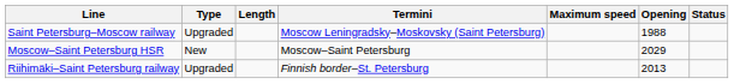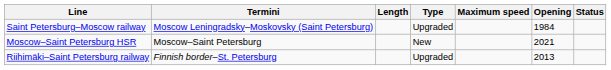columns swapped: Termini <-> Type
Saint Petersburg–Moscow railway | Opening: 1988 -> 1984
Moscow–Saint Petersburg HSR | Opening: 2029 -> 2021
